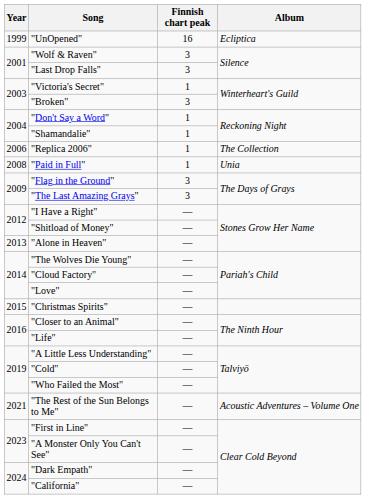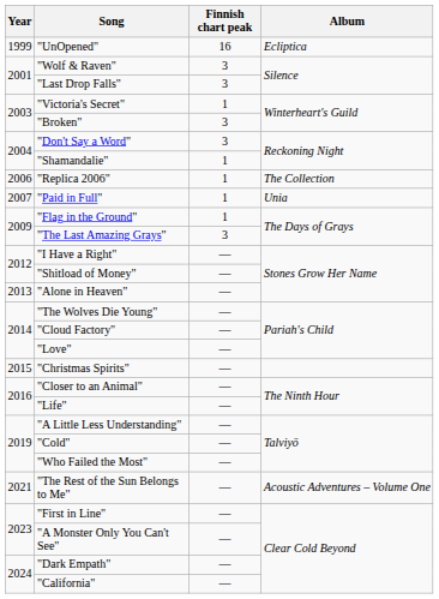"Don't Say a Word" | Finnish chart peak: 1 -> 3
"Paid in Full" | Year: 2008 -> 2007
"Flag in the Ground" | Finnish chart peak: 3 -> 1
